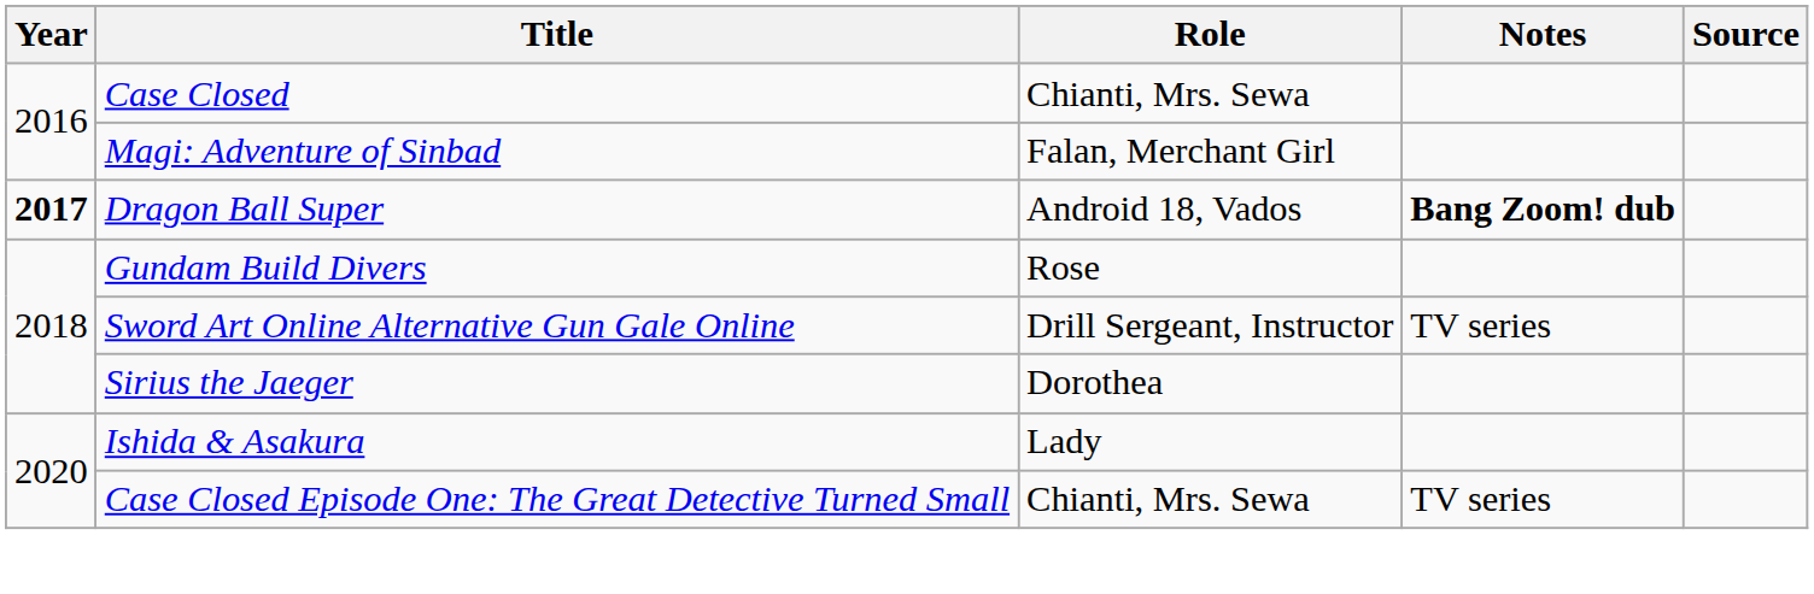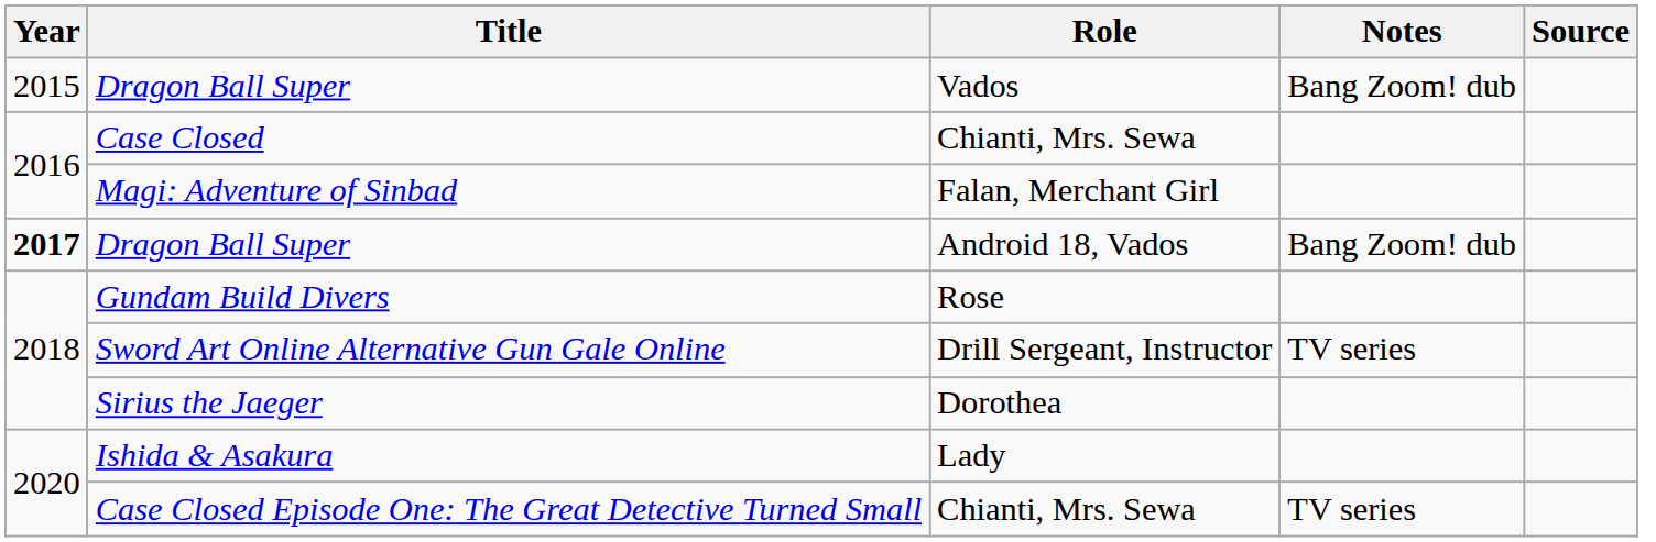+ row: 2015 | Dragon Ball Super | Vados | Bang Zoom! dub
Dragon Ball Super / Android 18, Vados | Notes: bold -> normal
